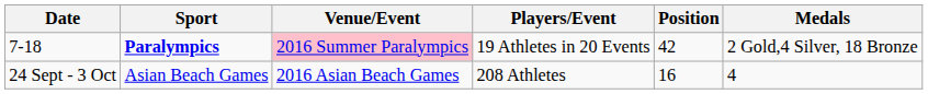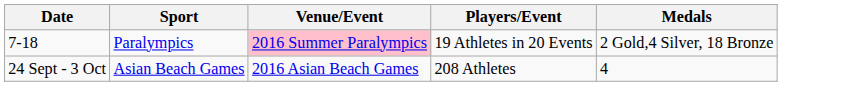- column: Position | 42 | 16
7-18 | Sport: bold -> normal
